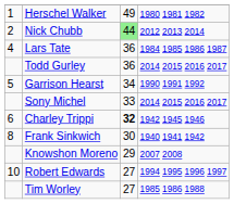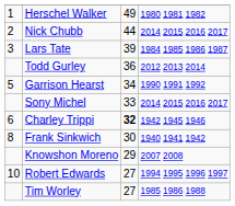Nick Chubb | column 3: lightgreen background -> no background
Nick Chubb | column 4: 2012 2013 2014 -> 2014 2015 2016 2017
Lars Tate | column 1: 4 -> 3
Lars Tate | column 3: 36 -> 39
Todd Gurley | column 4: 2014 2015 2016 2017 -> 2012 2013 2014
